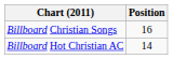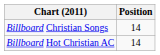Billboard Christian Songs | Position: 16 -> 14
